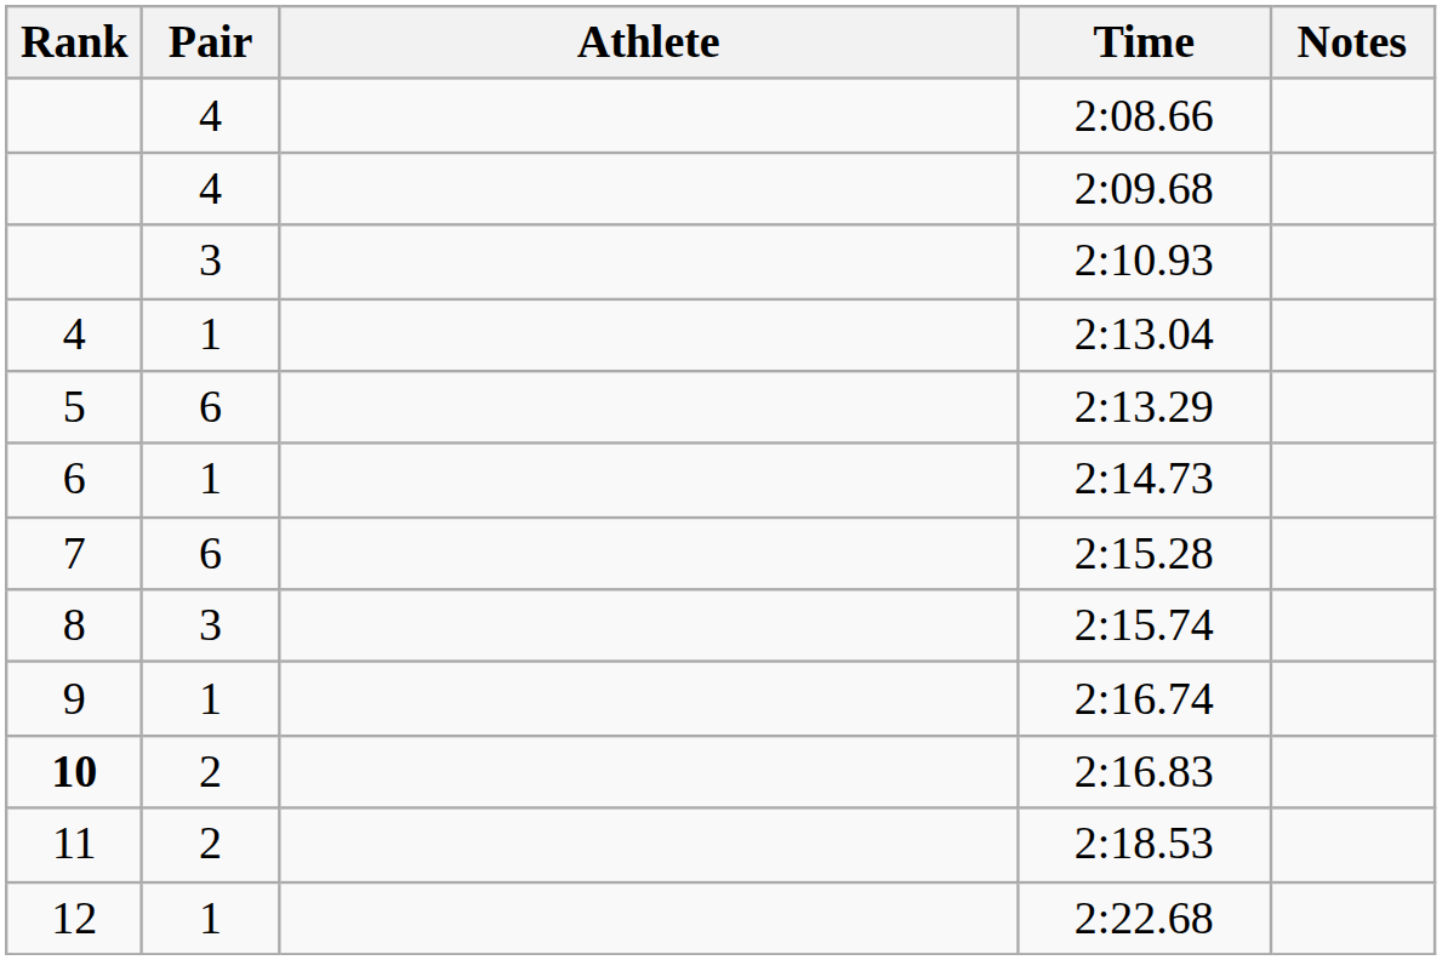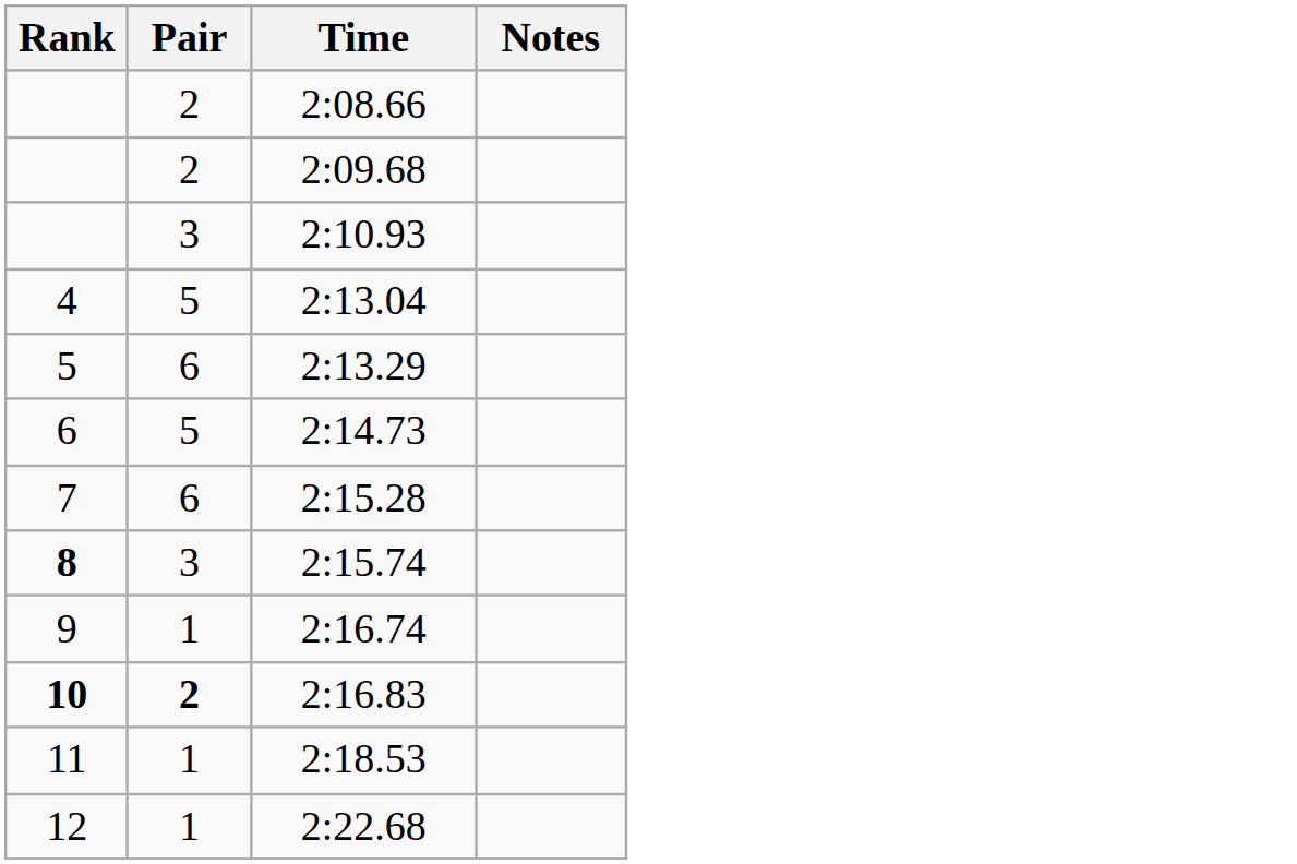- column: Athlete
2:08.66 | Pair: 4 -> 2
2:09.68 | Pair: 4 -> 2
2:13.04 | Pair: 1 -> 5
2:14.73 | Pair: 1 -> 5
2:15.74 | Rank: normal -> bold
2:16.83 | Pair: normal -> bold
2:18.53 | Pair: 2 -> 1
